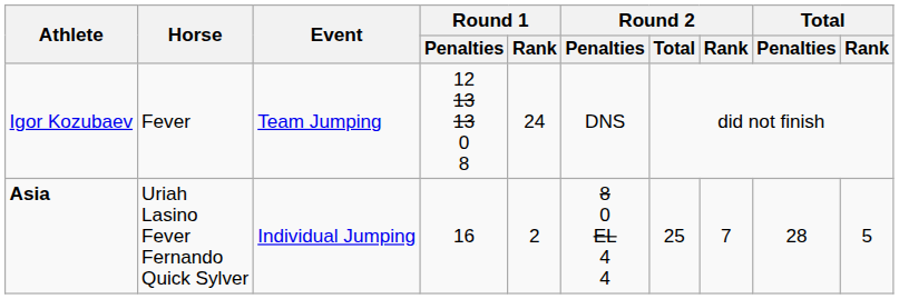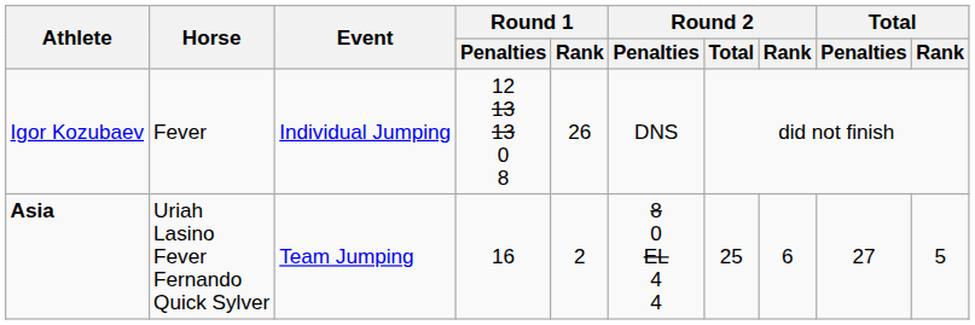Igor Kozubaev | Event: Team Jumping -> Individual Jumping
Igor Kozubaev | Round 1 / Rank: 24 -> 26
Asia | Event: Individual Jumping -> Team Jumping
Asia | Round 2 / Rank: 7 -> 6
Asia | Total / Penalties: 28 -> 27
